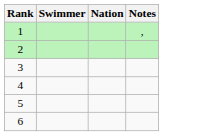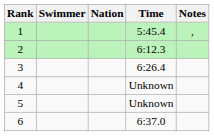+ column: Time | 5:45.4 | 6:12.3 | 6:26.4 | Unknown | Unknown | 6:37.0
